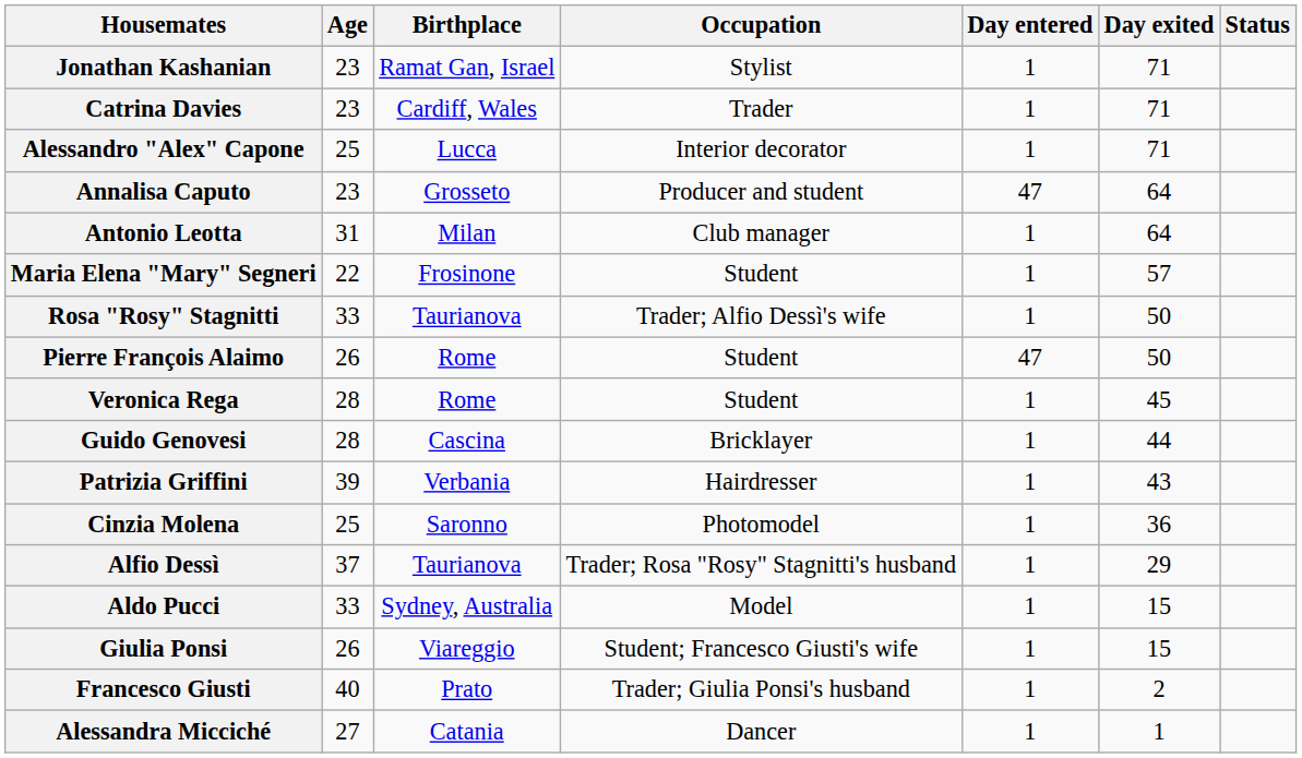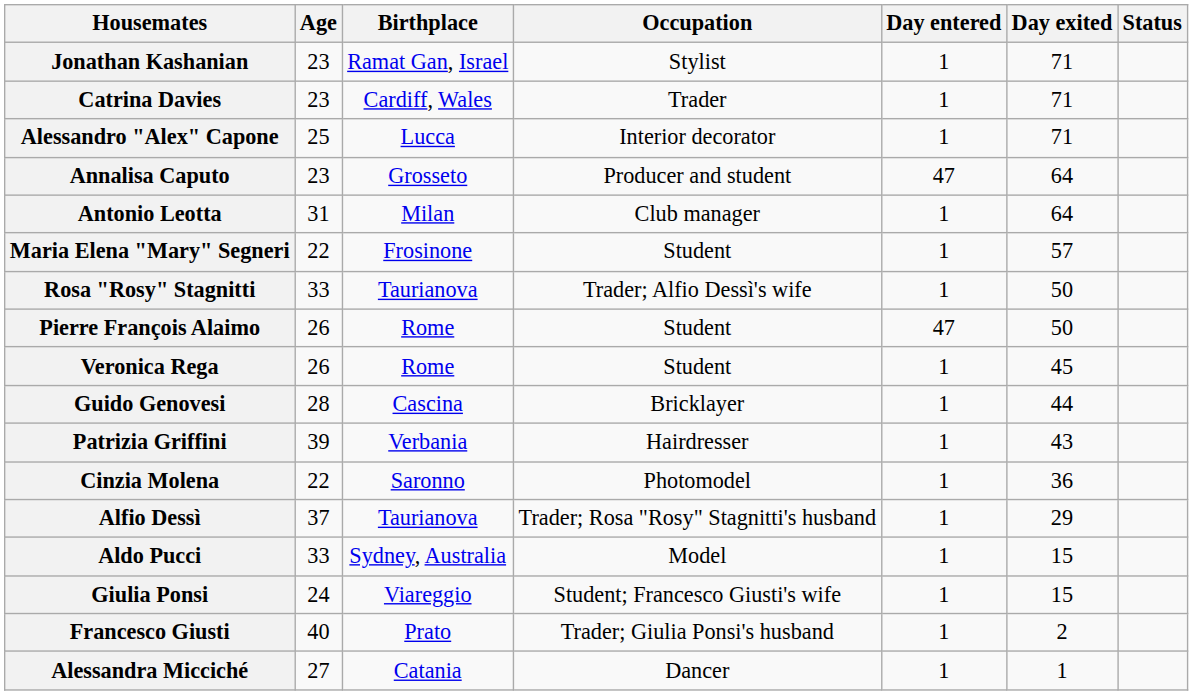Veronica Rega | Age: 28 -> 26
Cinzia Molena | Age: 25 -> 22
Giulia Ponsi | Age: 26 -> 24
